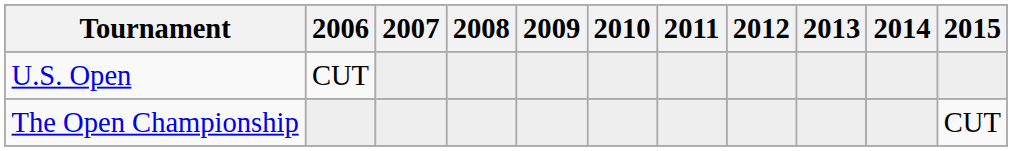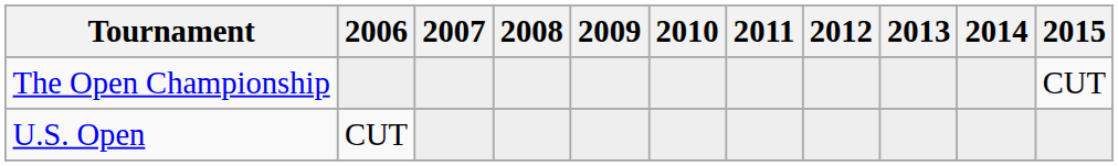rows swapped: U.S. Open <-> The Open Championship
